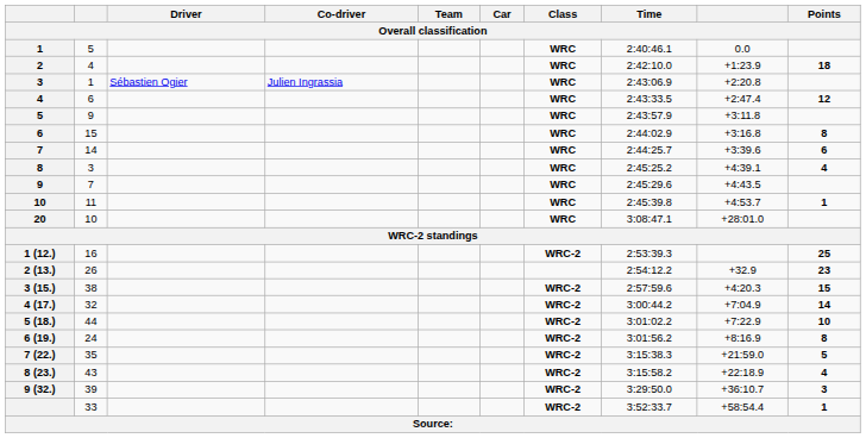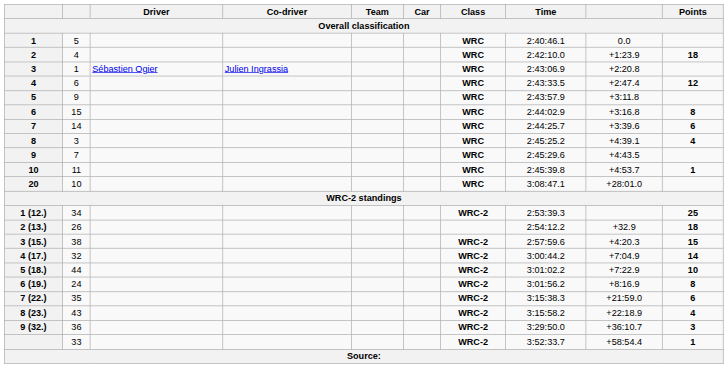1 (12.) | column 2: 16 -> 34
2 (13.) | Points: 23 -> 18
7 (22.) | Points: 5 -> 6
9 (32.) | column 2: 39 -> 36
